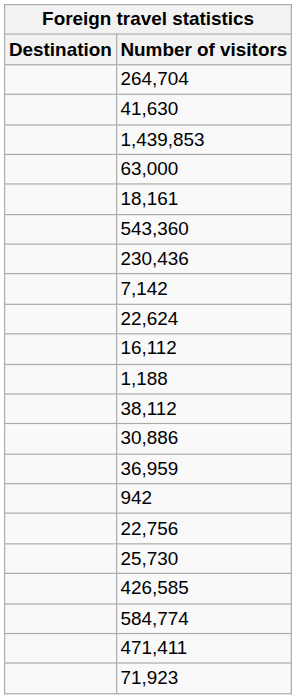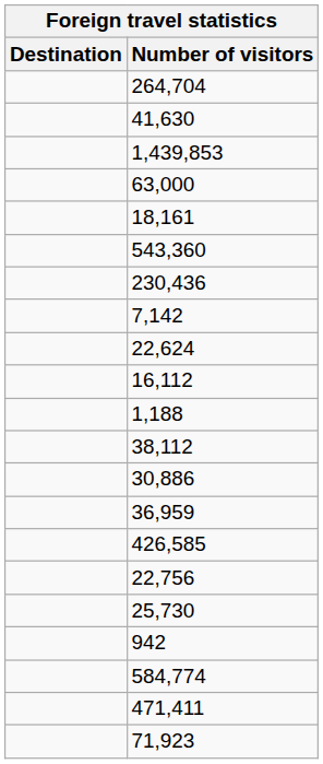rows swapped: 942 <-> 426,585
